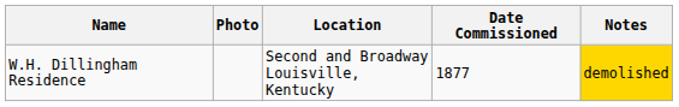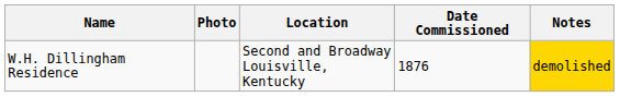W.H. Dillingham Residence | Date Commissioned: 1877 -> 1876
